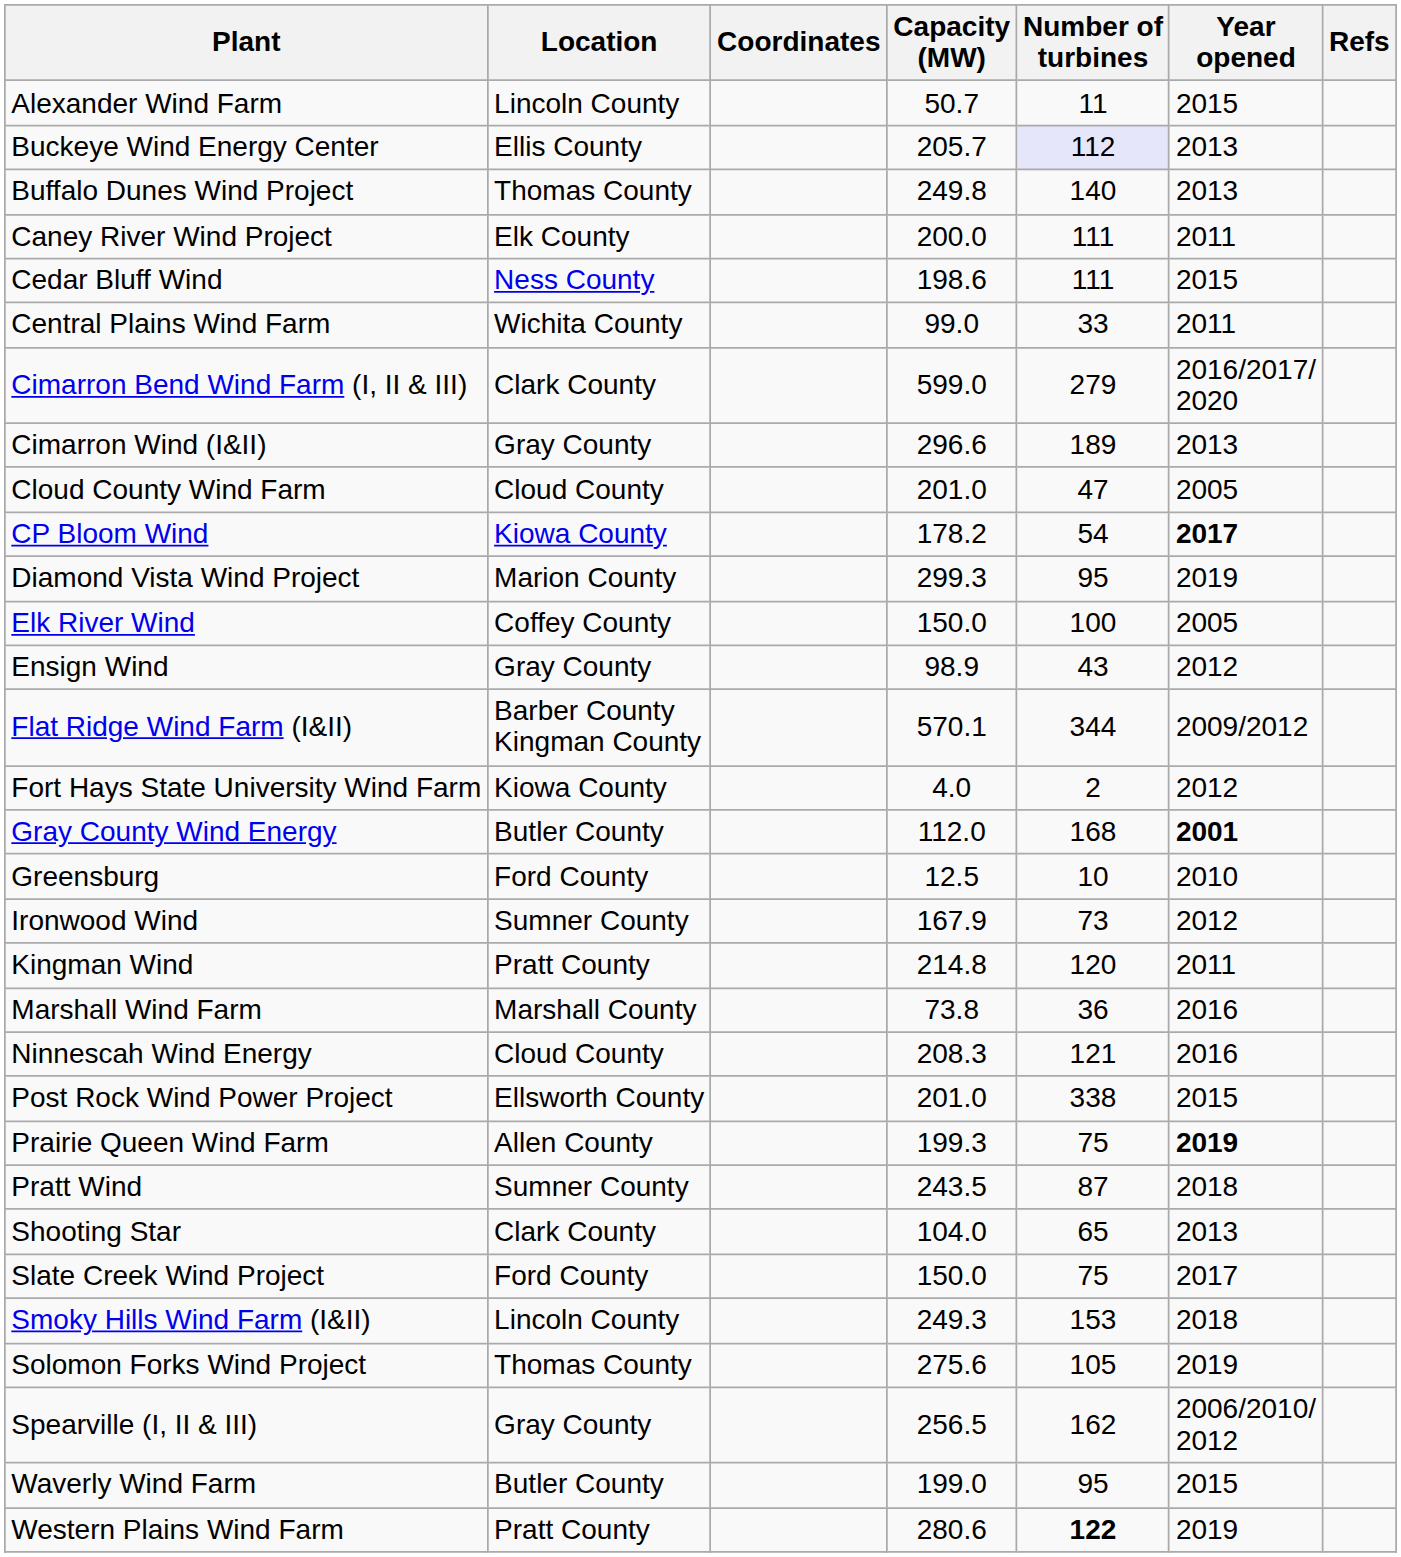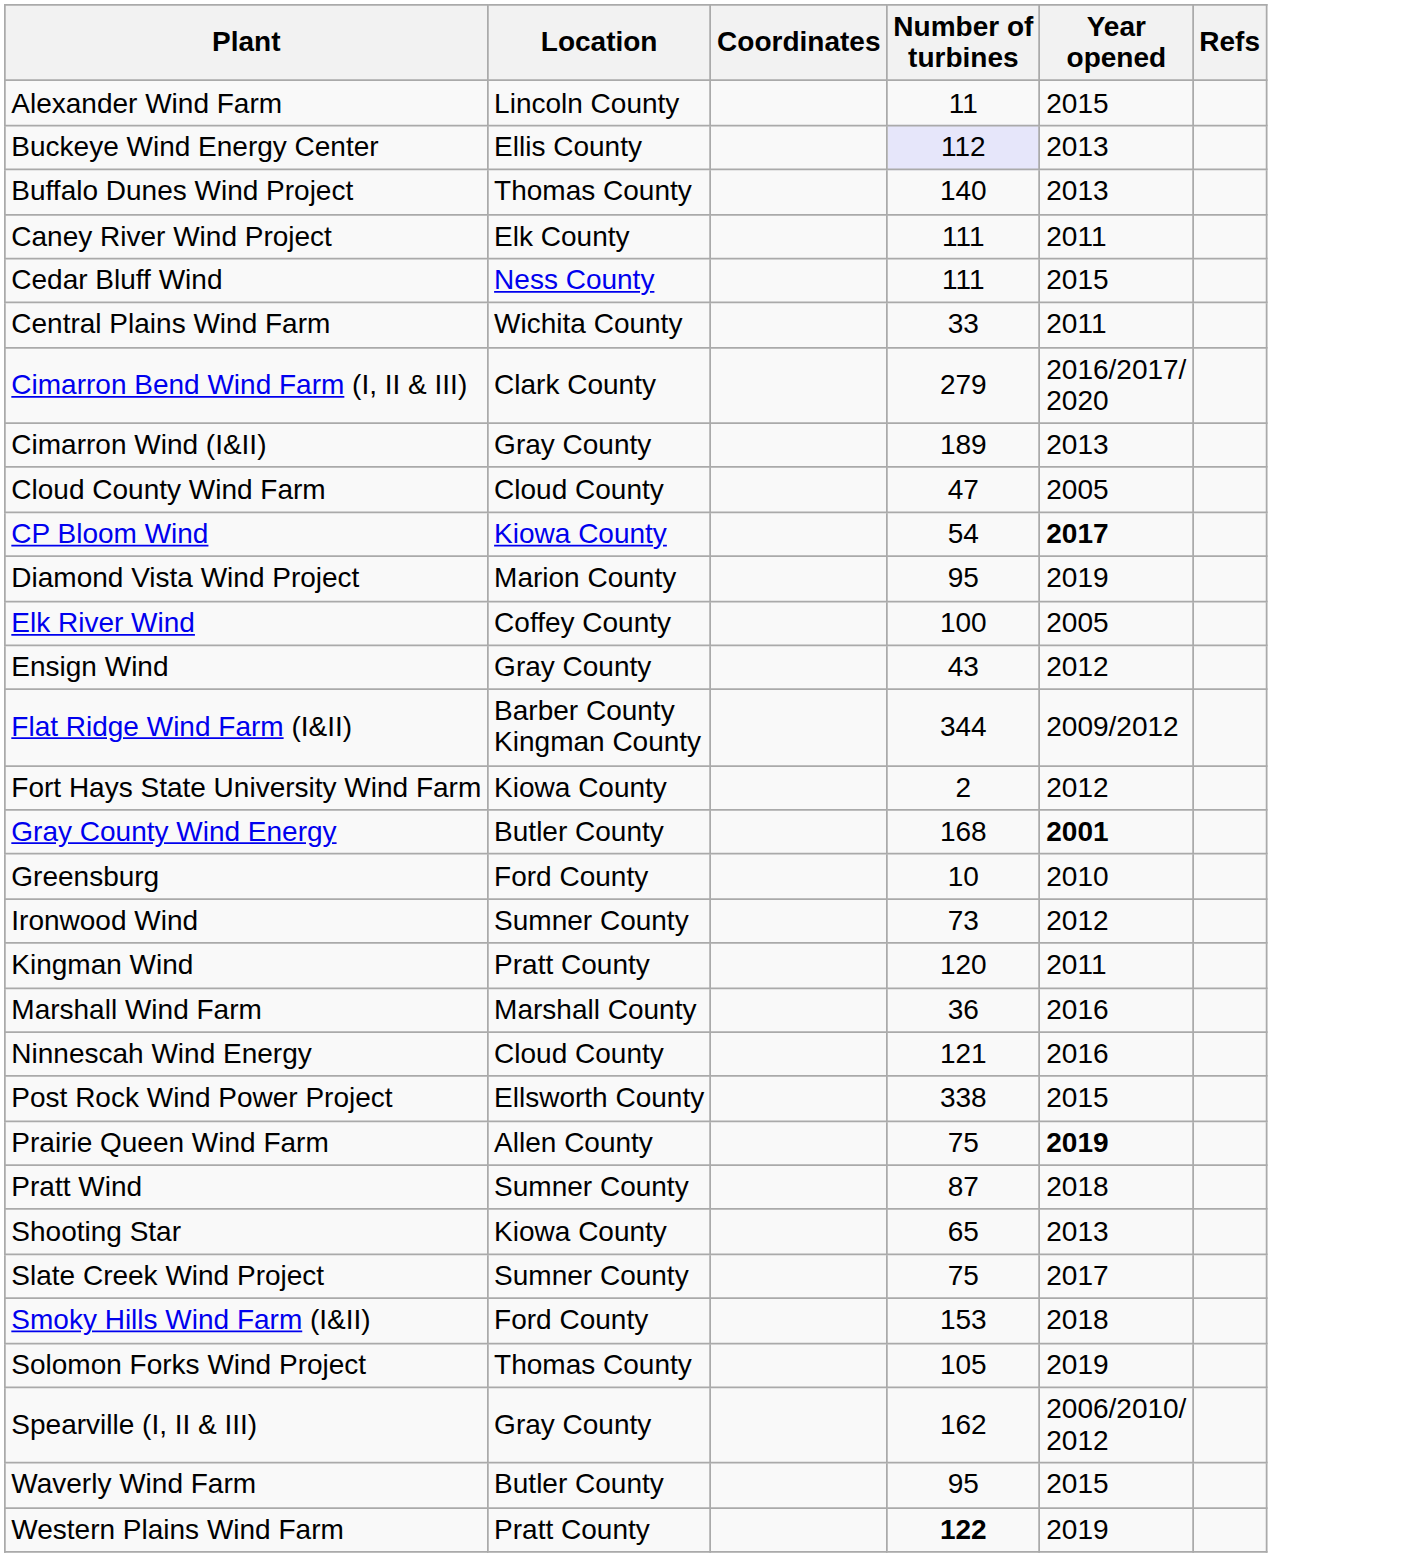- column: Capacity (MW) | 50.7 | 205.7 | 249.8 | 200.0 | 198.6 | 99.0 | 599.0 | 296.6 | 201.0 | 178.2 | 299.3 | 150.0 | 98.9 | 570.1 | 4.0 | 112.0 | 12.5 | 167.9 | 214.8 | 73.8 | 208.3 | 201.0 | 199.3 | 243.5 | 104.0 | 150.0 | 249.3 | 275.6 | 256.5 | 199.0 | 280.6
Shooting Star | Location: Clark County -> Kiowa County
Slate Creek Wind Project | Location: Ford County -> Sumner County
Smoky Hills Wind Farm (I&II) | Location: Lincoln County -> Ford County
